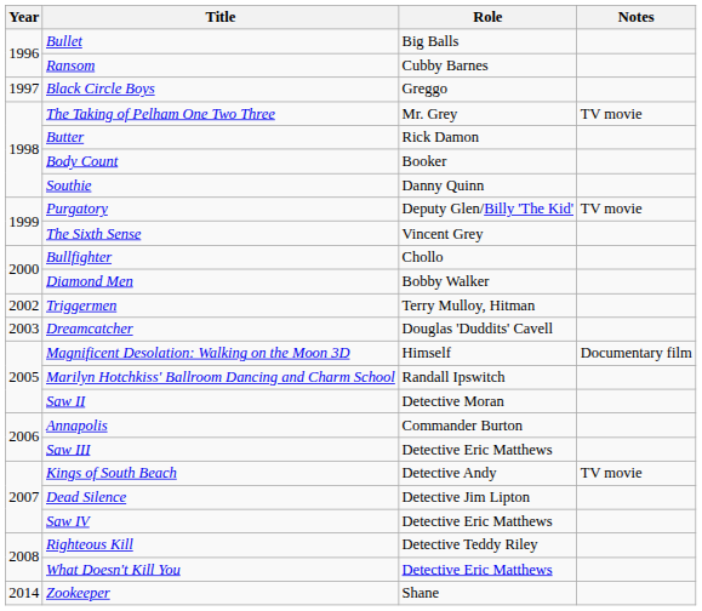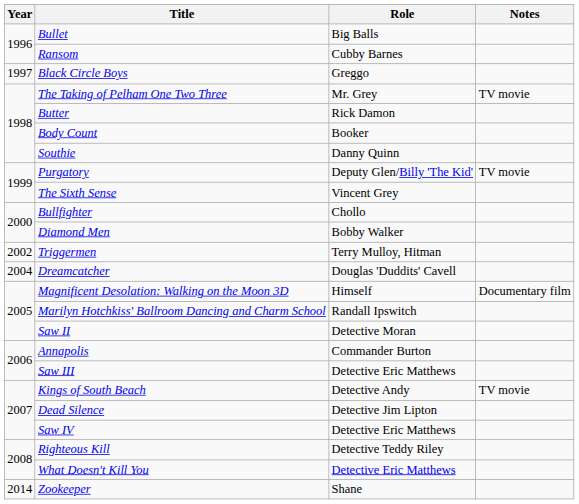Dreamcatcher | Year: 2003 -> 2004
